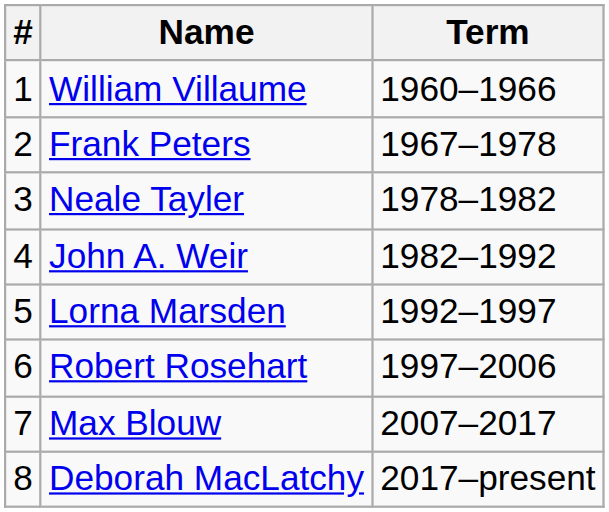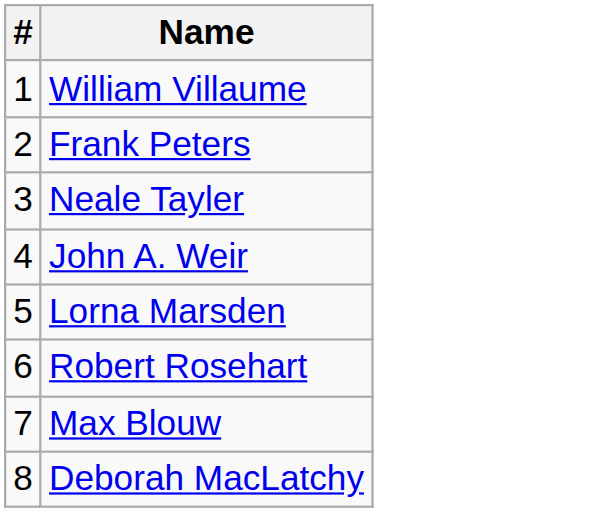- column: Term | 1960–1966 | 1967–1978 | 1978–1982 | 1982–1992 | 1992–1997 | 1997–2006 | 2007–2017 | 2017–present
